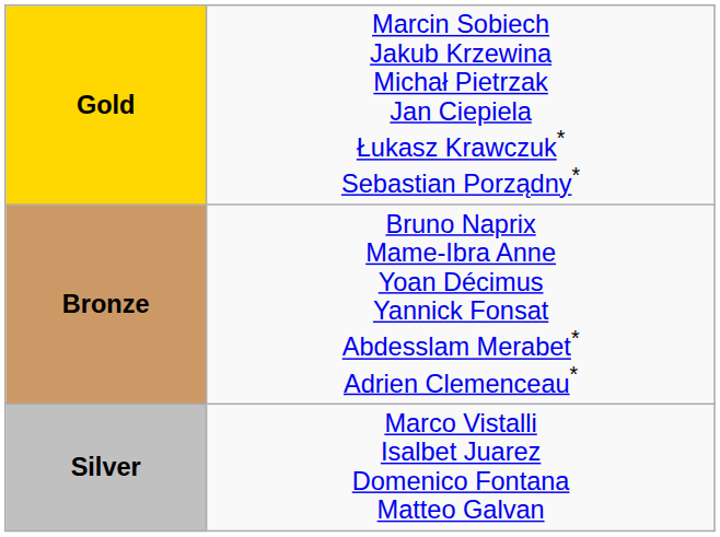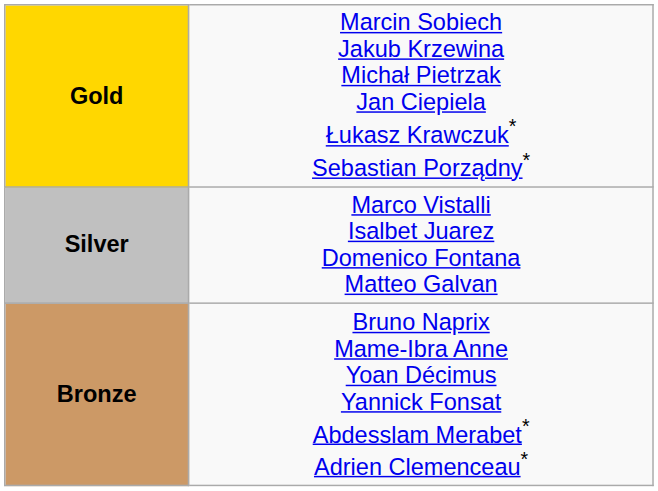rows swapped: Silver <-> Bronze
